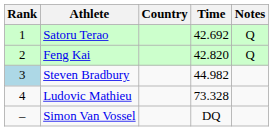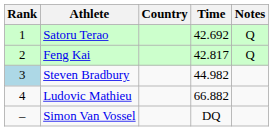Feng Kai | Time: 42.820 -> 42.817
Ludovic Mathieu | Time: 73.328 -> 66.882
